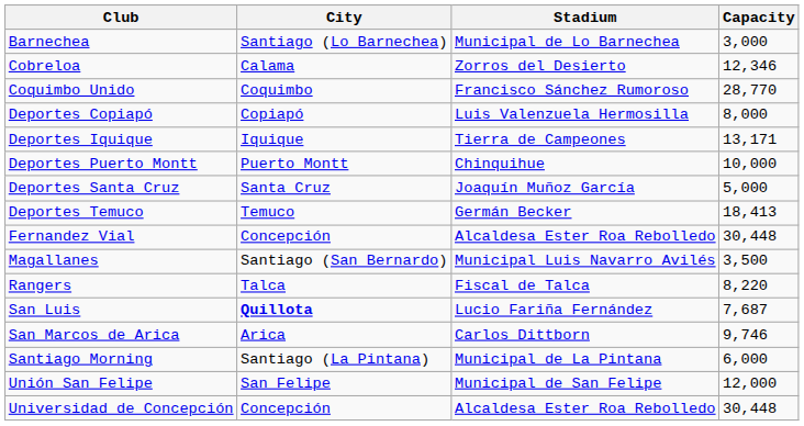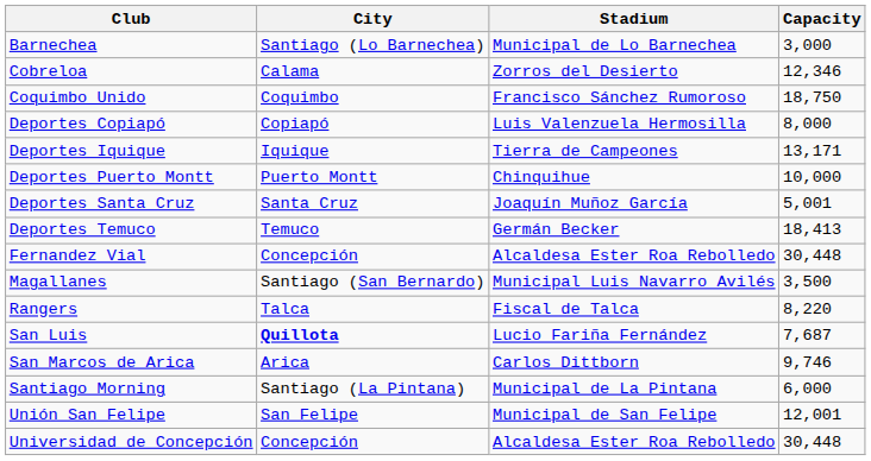Coquimbo Unido | Capacity: 28,770 -> 18,750
Deportes Santa Cruz | Capacity: 5,000 -> 5,001
Unión San Felipe | Capacity: 12,000 -> 12,001
